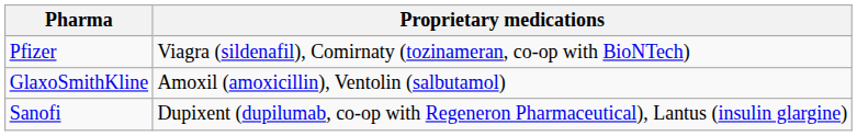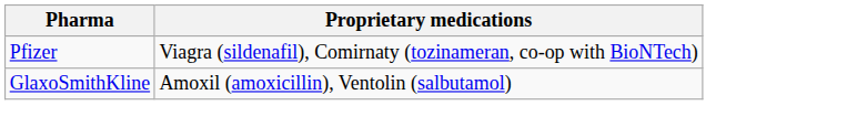- row: Sanofi | Dupixent (dupilumab, co-op with Regeneron Pharmaceutical), Lantus (insulin glargine)
